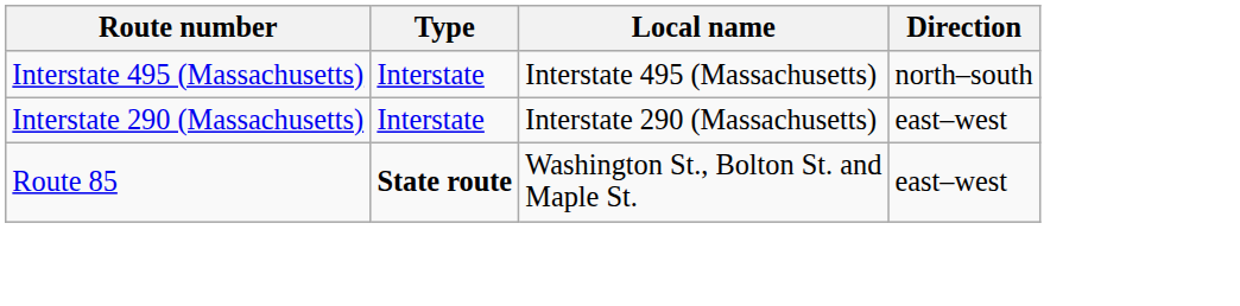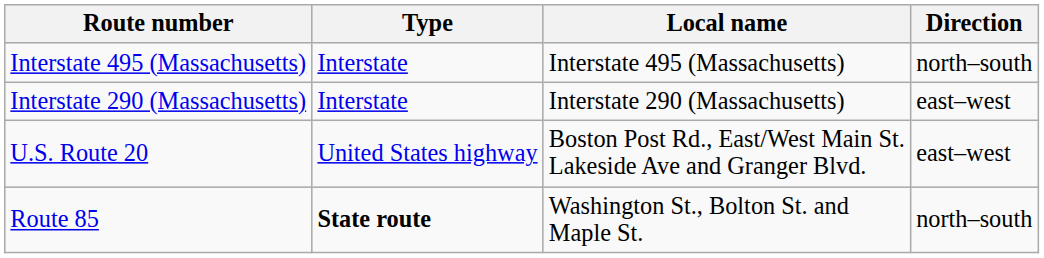+ row: U.S. Route 20 | United States highway | Boston Post Rd., East/West Main St. Lakeside Ave and Granger Blvd. | east–west
Route 85 | Direction: east–west -> north–south
